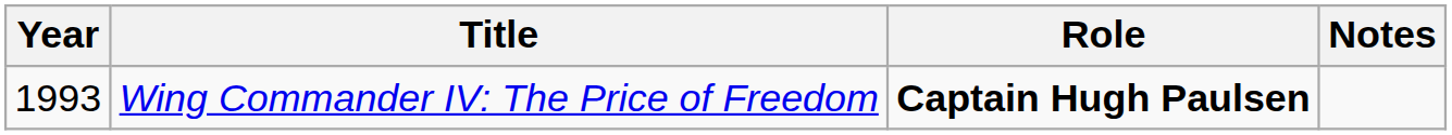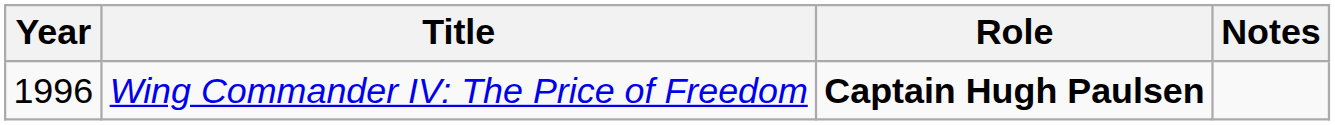Wing Commander IV: The Price of Freedom | Year: 1993 -> 1996
